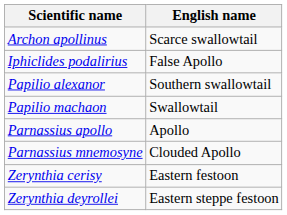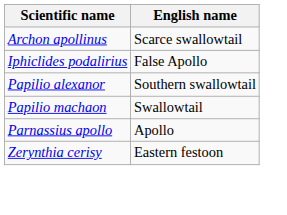- row: Parnassius mnemosyne | Clouded Apollo
- row: Zerynthia deyrollei | Eastern steppe festoon
